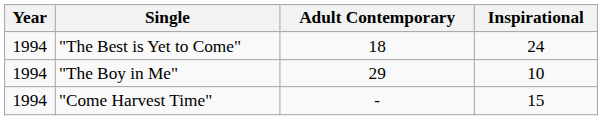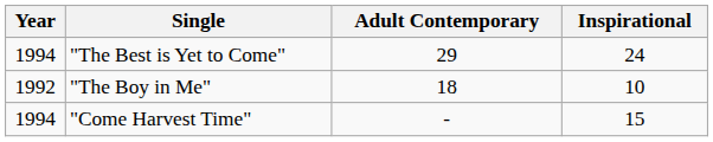"The Best is Yet to Come" | Adult Contemporary: 18 -> 29
"The Boy in Me" | Year: 1994 -> 1992
"The Boy in Me" | Adult Contemporary: 29 -> 18
